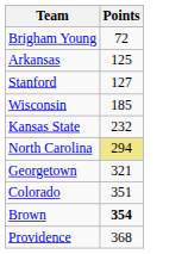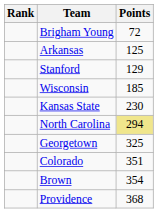+ column: Rank
Stanford | Points: 127 -> 129
Kansas State | Points: 232 -> 230
Georgetown | Points: 321 -> 325
Brown | Points: bold -> normal
